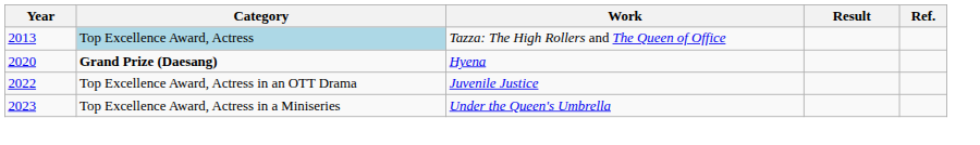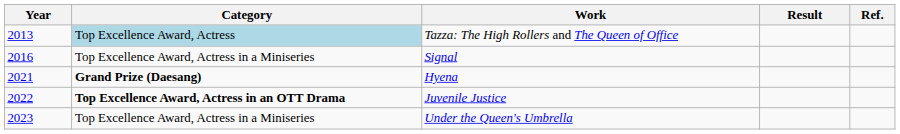+ row: 2016 | Top Excellence Award, Actress in a Miniseries | Signal
Hyena | Year: 2020 -> 2021
Juvenile Justice | Category: normal -> bold
